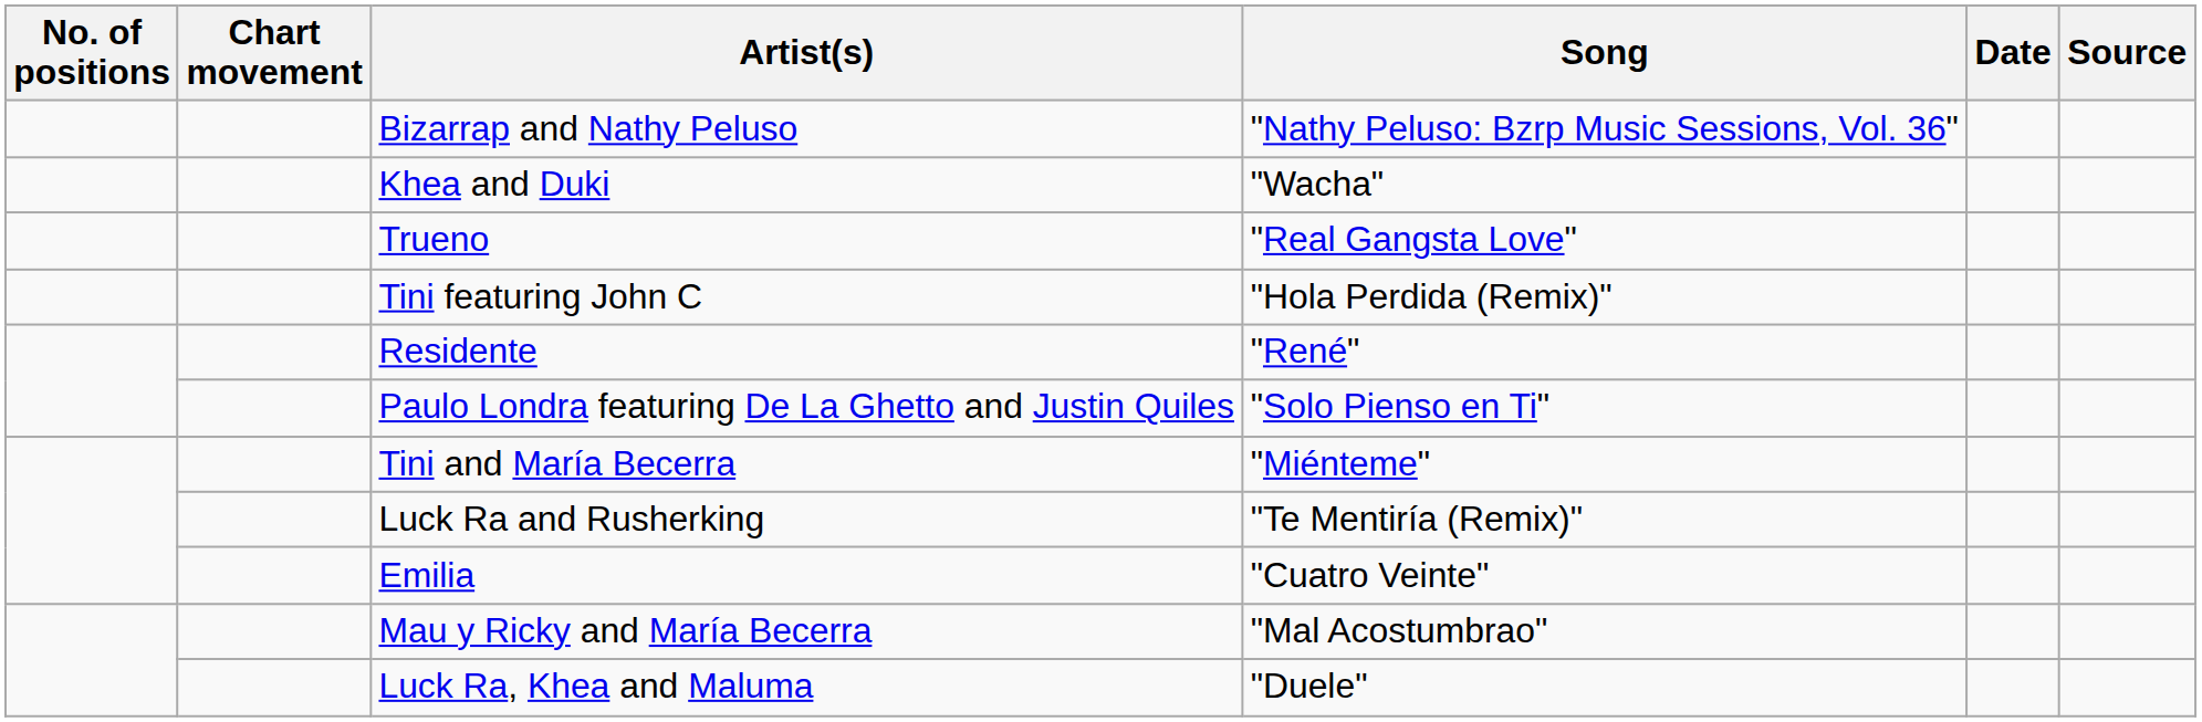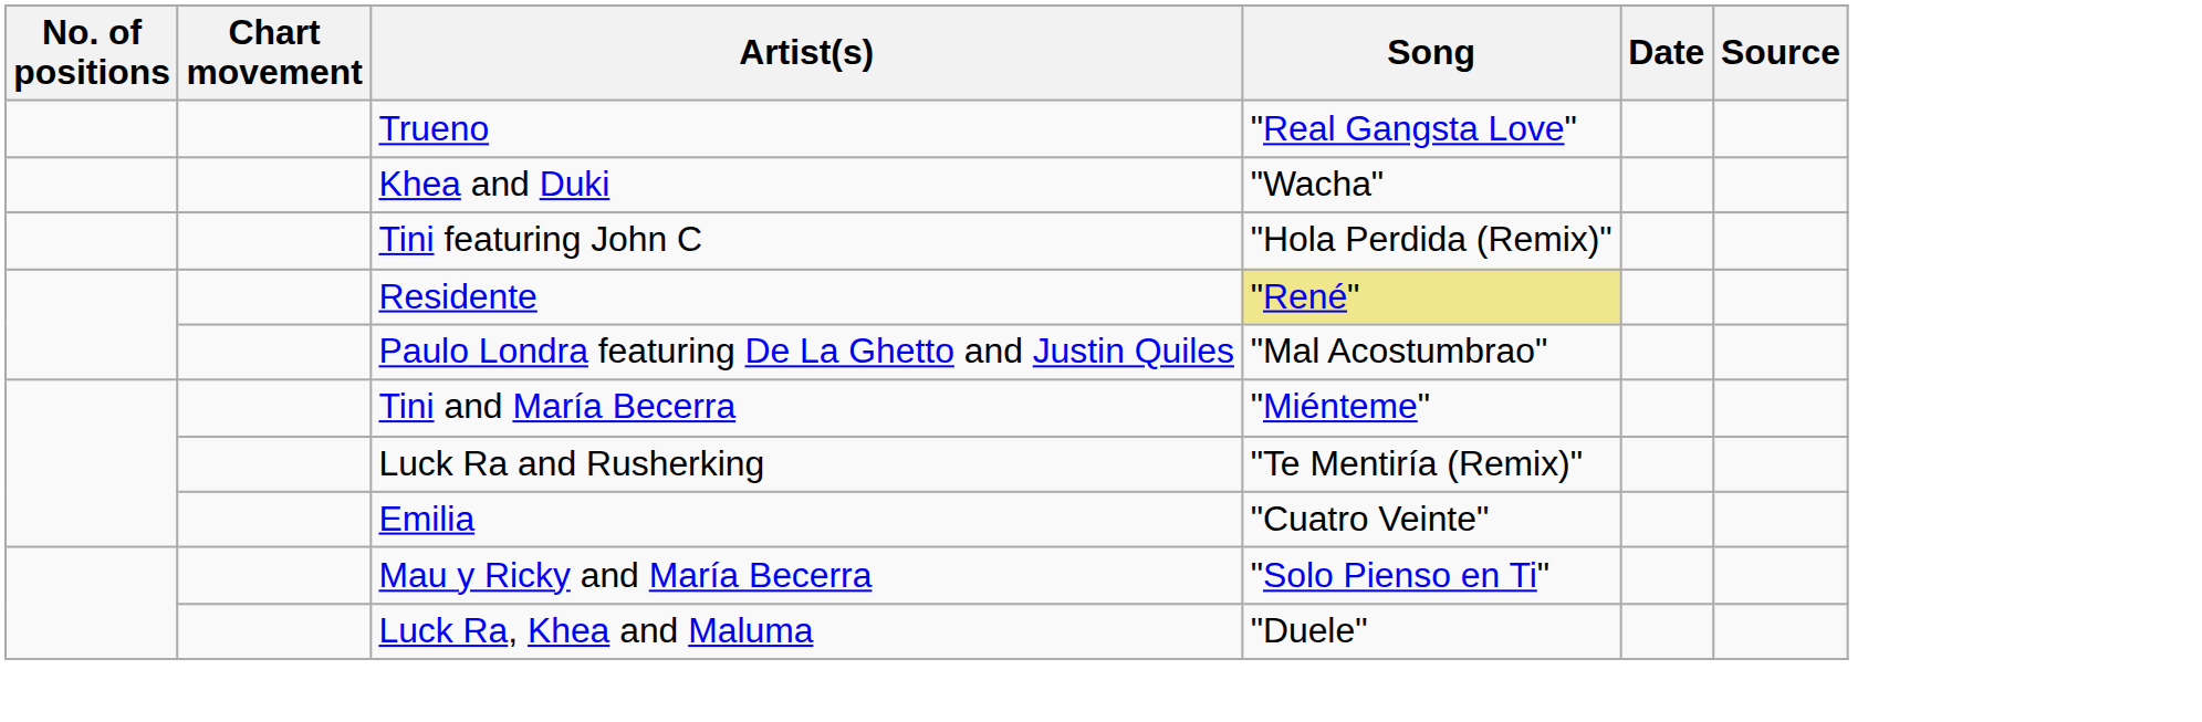- row: Bizarrap and Nathy Peluso | "Nathy Peluso: Bzrp Music Sessions, Vol. 36"
rows swapped: Khea and Duki <-> Trueno
Residente | Song: no background -> khaki background
Paulo Londra featuring De La Ghetto and Justin Quiles | Song: "Solo Pienso en Ti" -> "Mal Acostumbrao"
Mau y Ricky and María Becerra | Song: "Mal Acostumbrao" -> "Solo Pienso en Ti"
